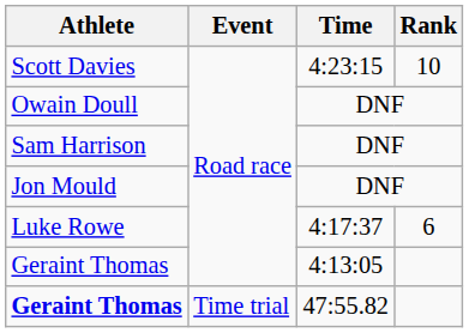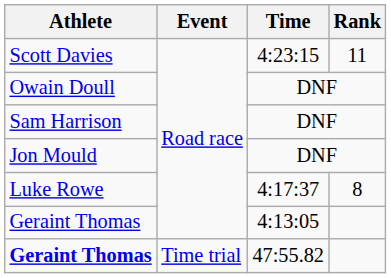Scott Davies | Rank: 10 -> 11
Luke Rowe | Rank: 6 -> 8
